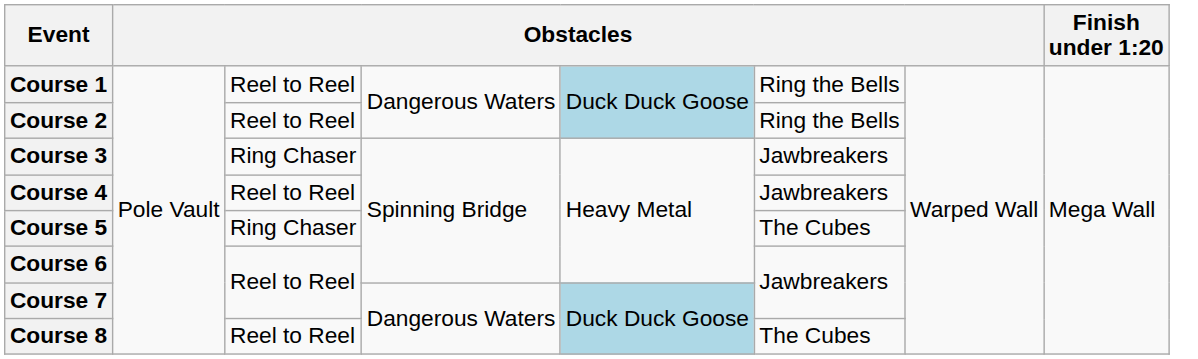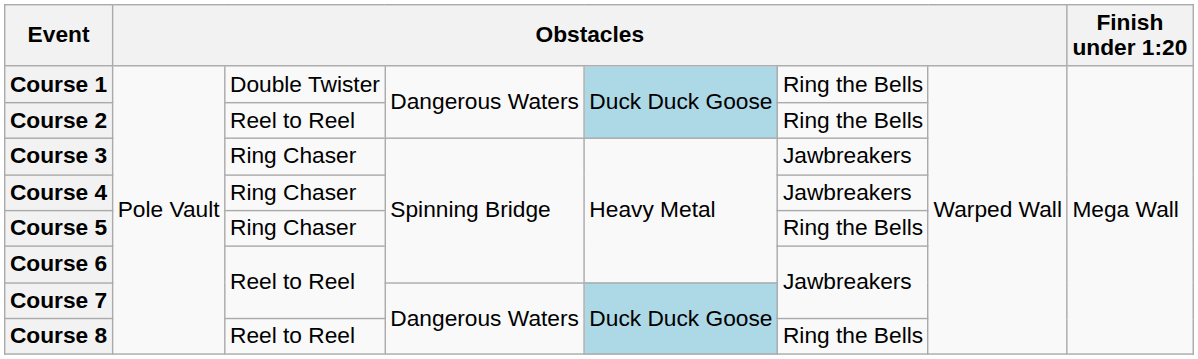Course 1 | column 3: Reel to Reel -> Double Twister
Course 4 | column 3: Reel to Reel -> Ring Chaser
Course 5 | column 6: The Cubes -> Ring the Bells
Course 8 | column 6: The Cubes -> Ring the Bells
